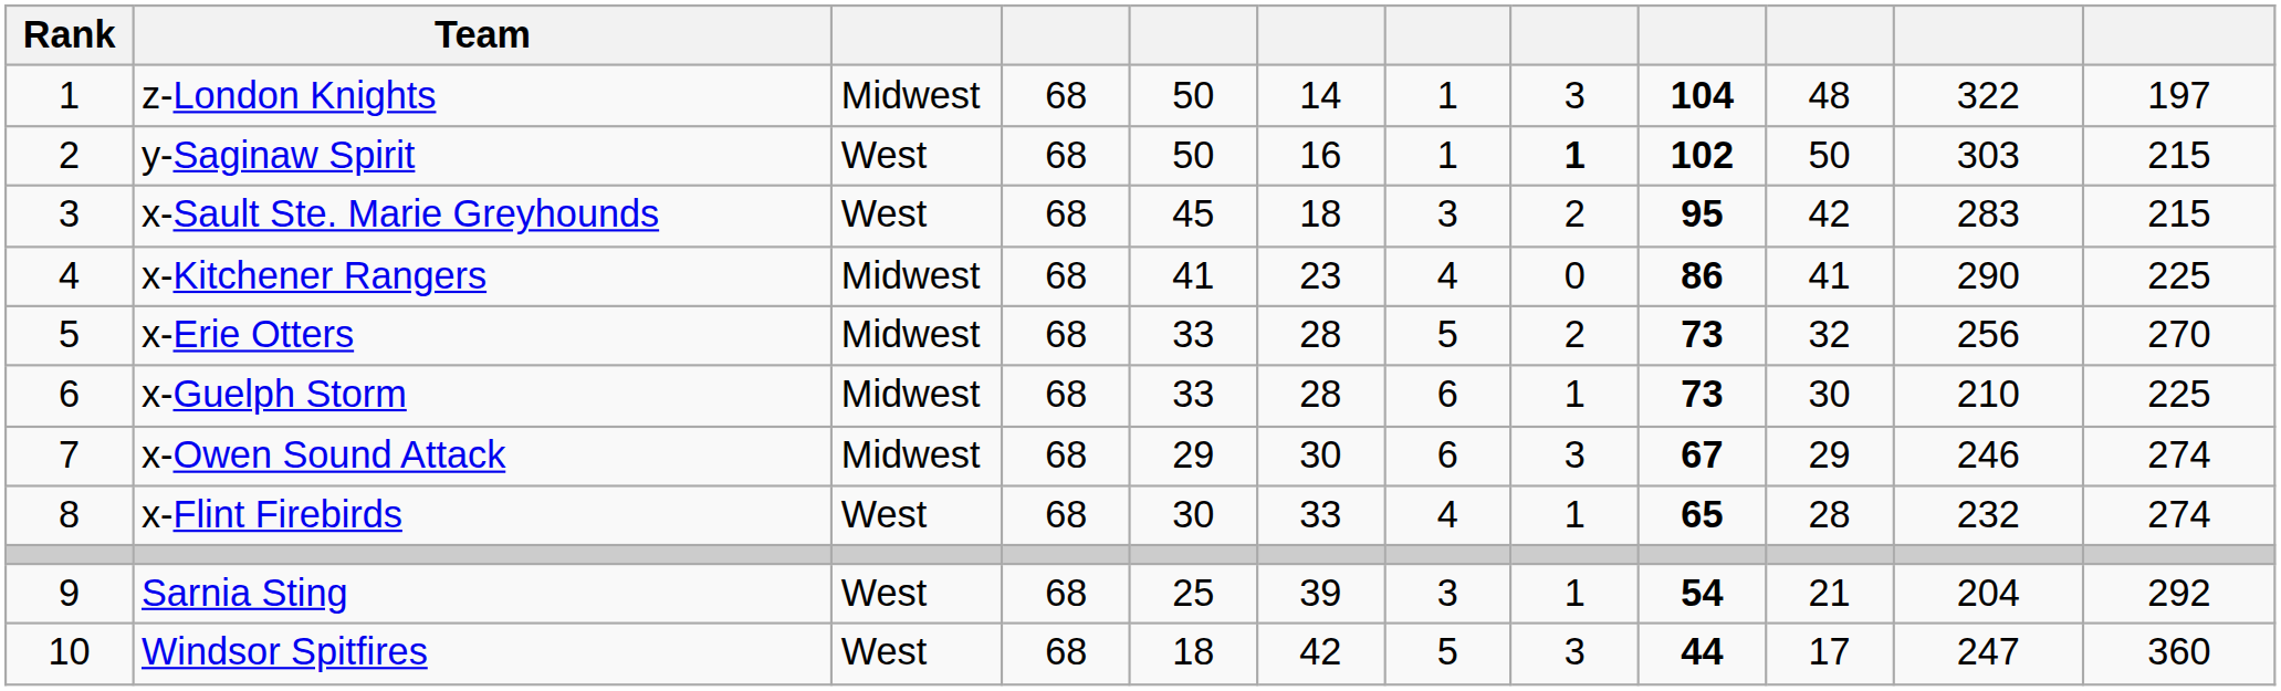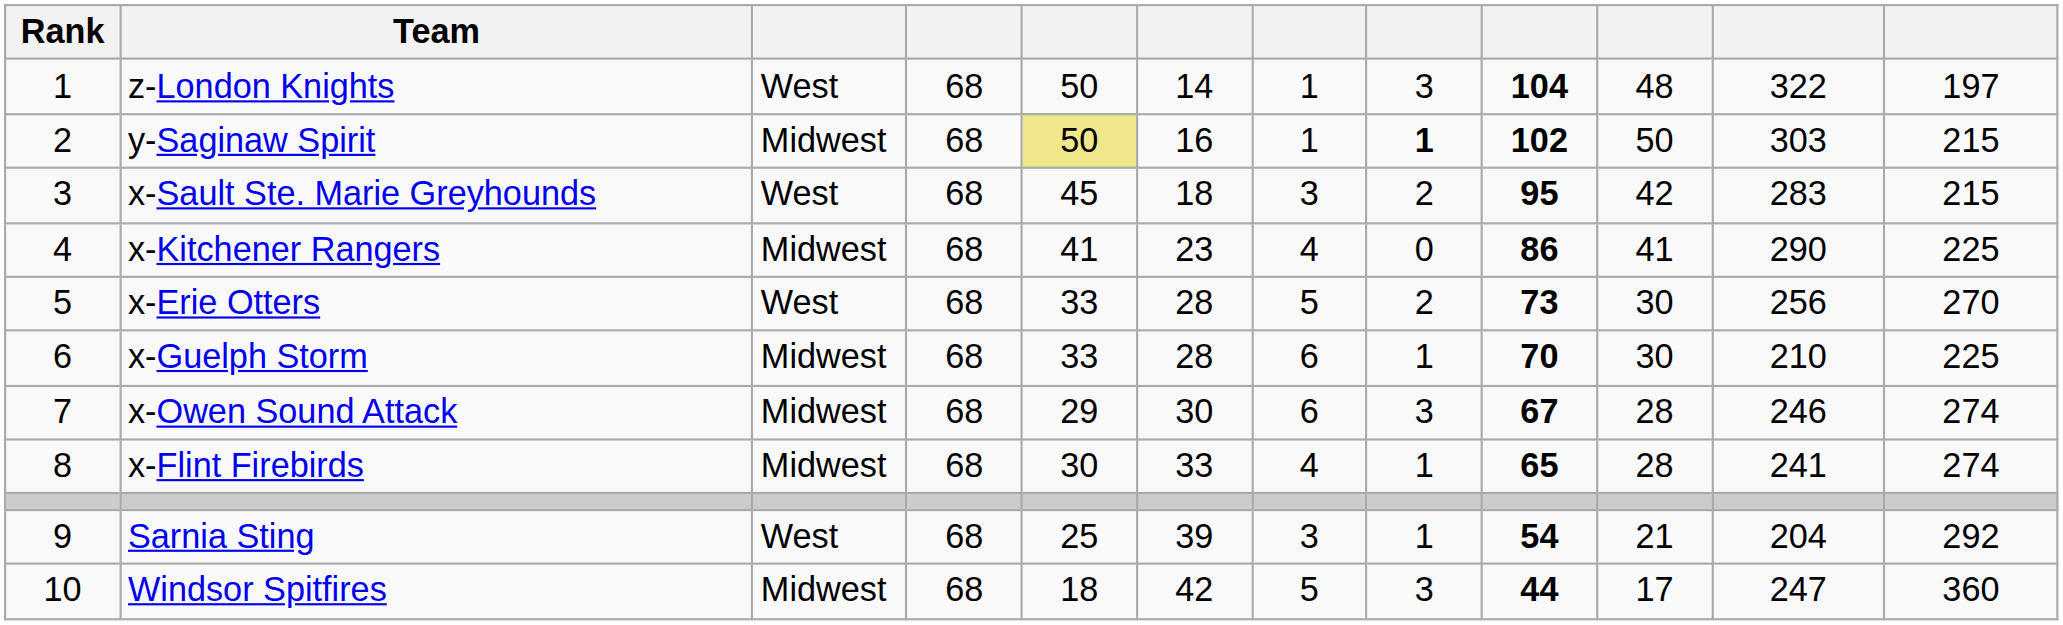z-London Knights | column 3: Midwest -> West
y-Saginaw Spirit | column 3: West -> Midwest
y-Saginaw Spirit | column 5: no background -> khaki background
x-Erie Otters | column 3: Midwest -> West
x-Erie Otters | column 10: 32 -> 30
x-Guelph Storm | column 9: 73 -> 70
x-Owen Sound Attack | column 10: 29 -> 28
x-Flint Firebirds | column 3: West -> Midwest
x-Flint Firebirds | column 11: 232 -> 241
Windsor Spitfires | column 3: West -> Midwest
